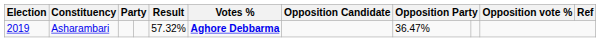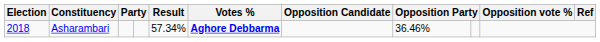Asharambari | Election: 2019 -> 2018
Asharambari | Result: 57.32% -> 57.34%
Asharambari | column 8: 36.47% -> 36.46%
